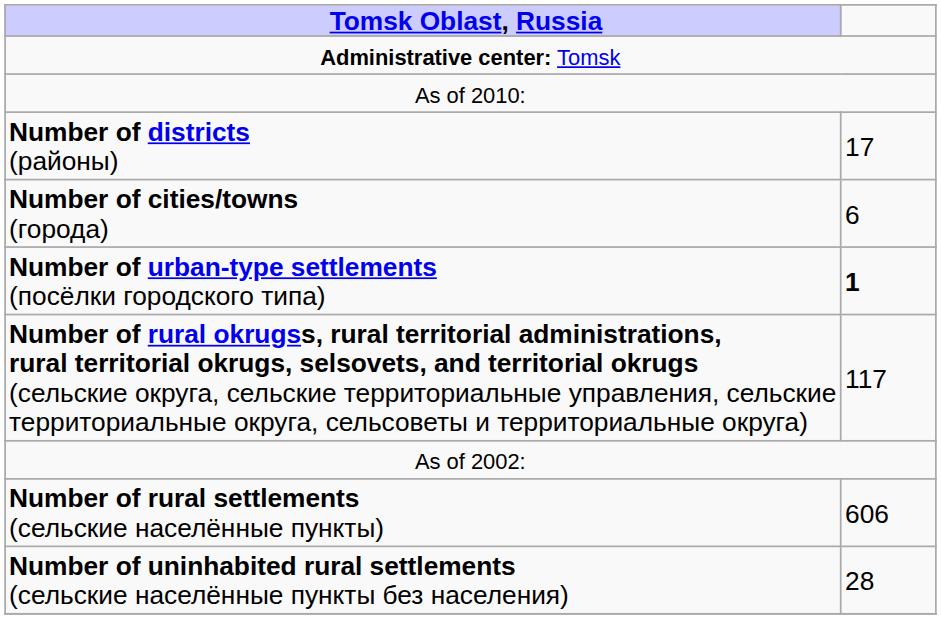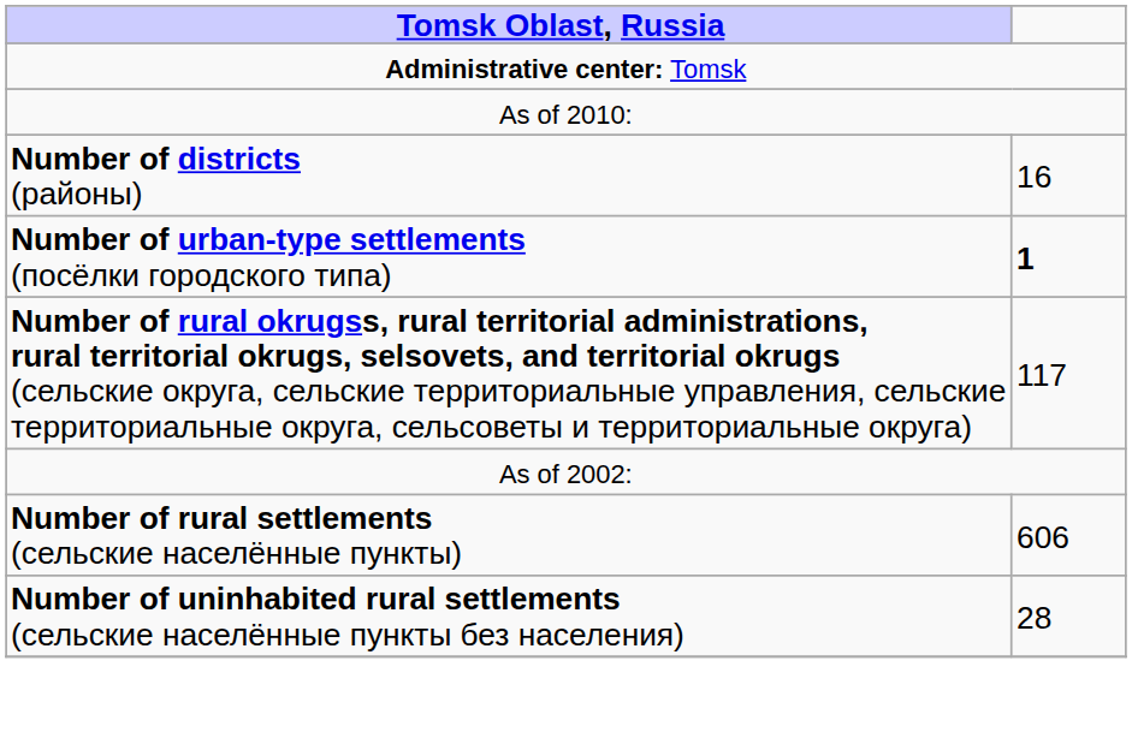Number of districts (районы) | column 2: 17 -> 16
- row: Number of cities/towns (города) | 6
